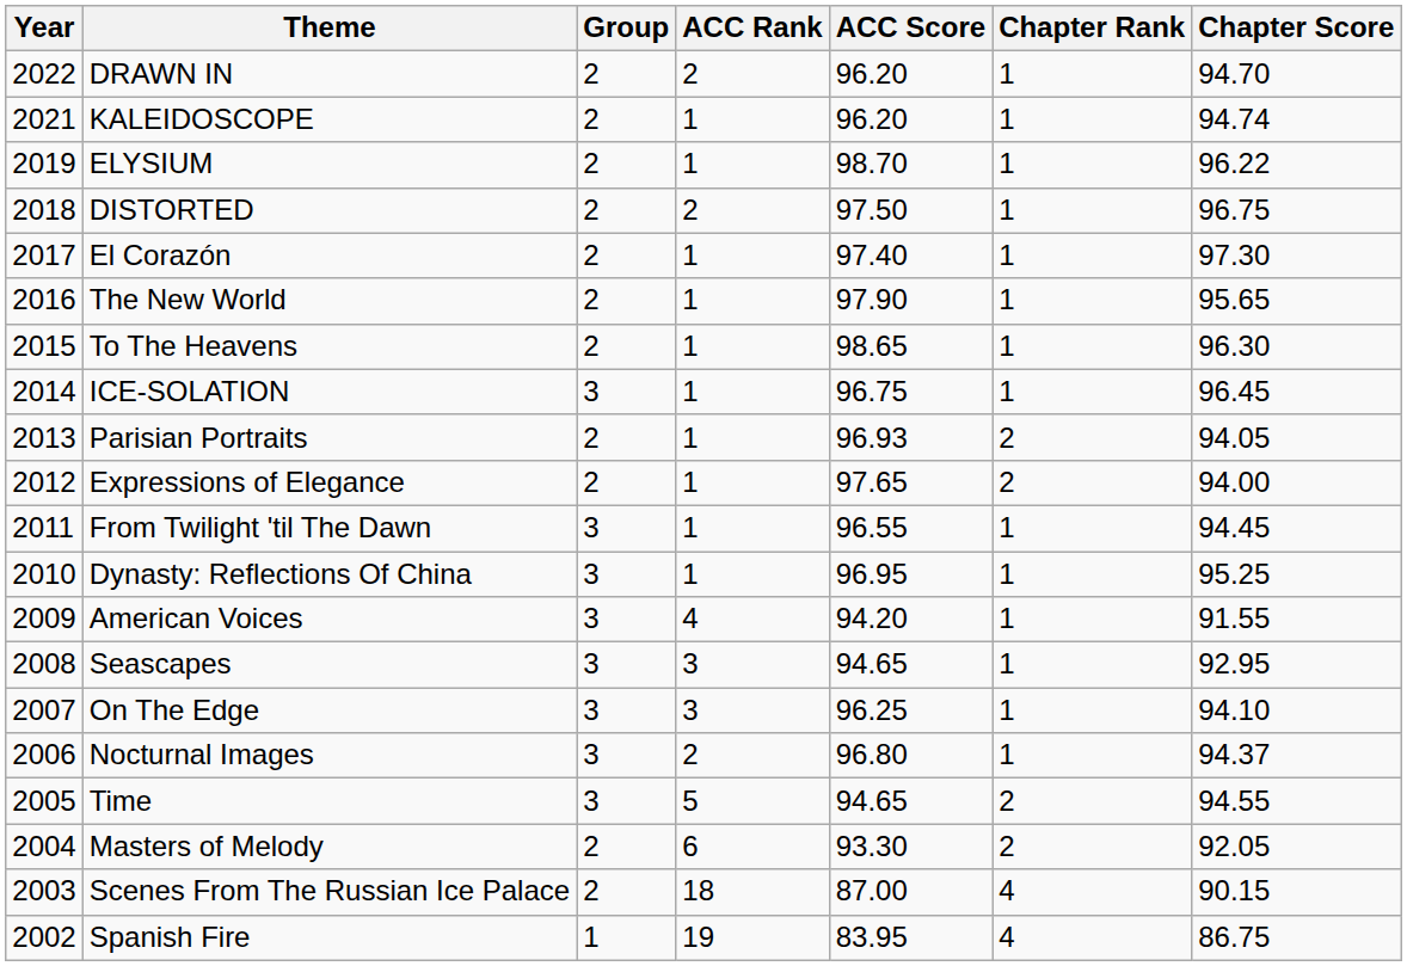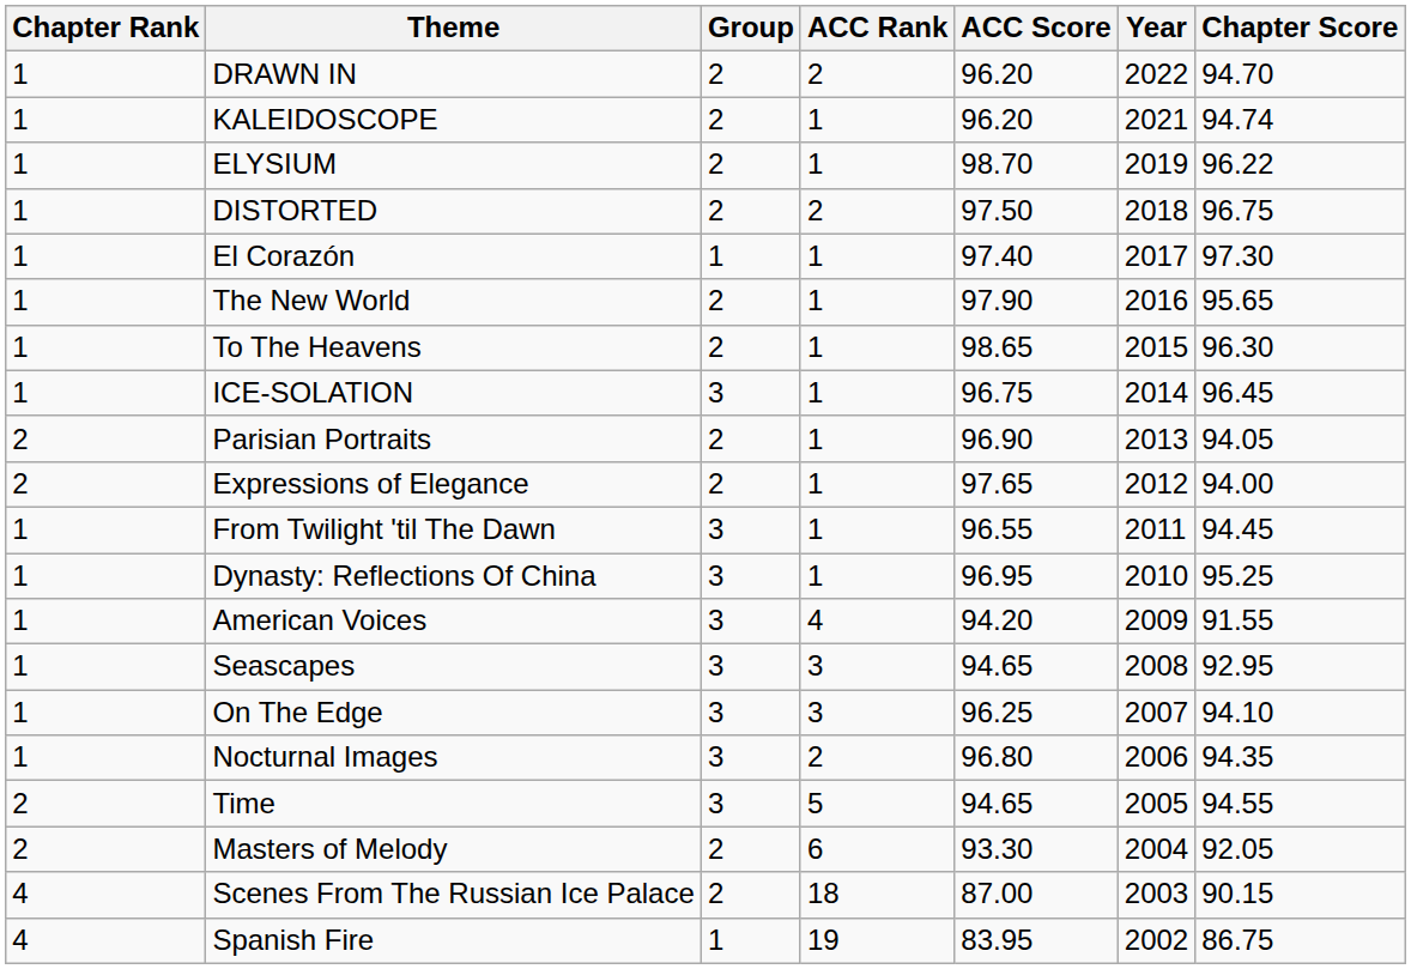columns swapped: Year <-> Chapter Rank
El Corazón | Group: 2 -> 1
Parisian Portraits | ACC Score: 96.93 -> 96.90
Nocturnal Images | Chapter Score: 94.37 -> 94.35
